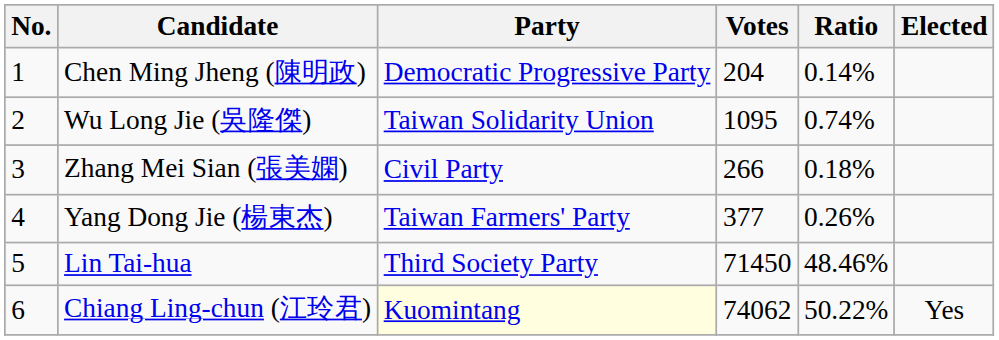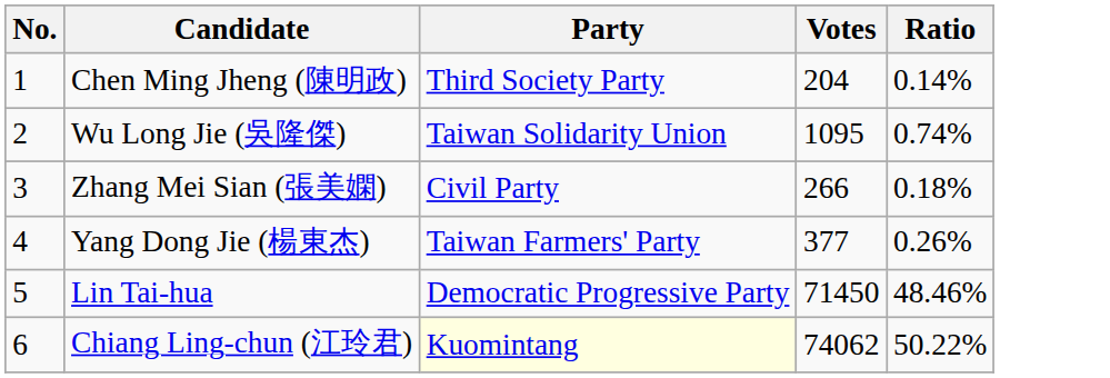- column: Elected | Yes
Chen Ming Jheng (陳明政) | Party: Democratic Progressive Party -> Third Society Party
Lin Tai-hua | Party: Third Society Party -> Democratic Progressive Party
